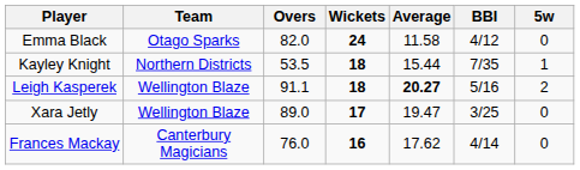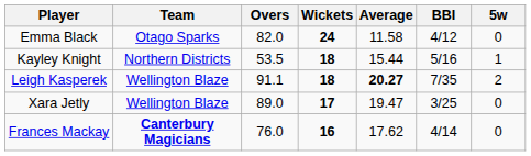Kayley Knight | BBI: 7/35 -> 5/16
Leigh Kasperek | BBI: 5/16 -> 7/35
Frances Mackay | Team: normal -> bold
